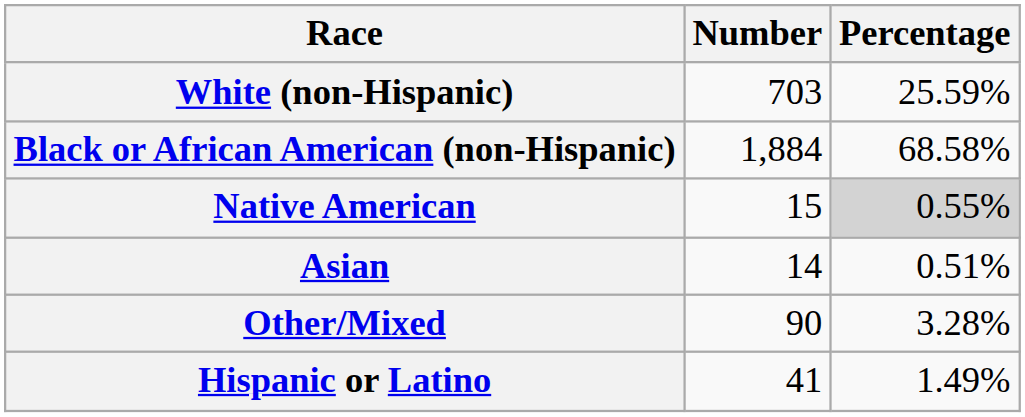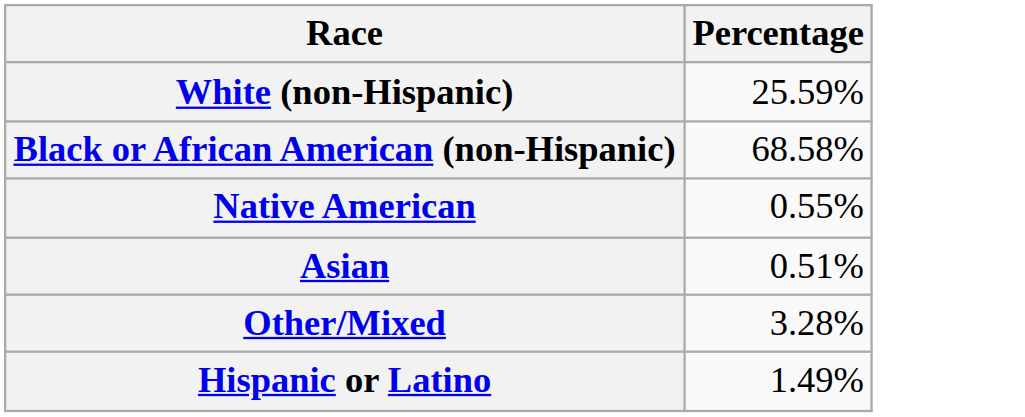- column: Number | 703 | 1,884 | 15 | 14 | 90 | 41
Native American | Percentage: lightgrey background -> no background
